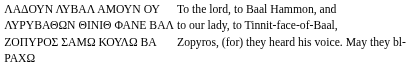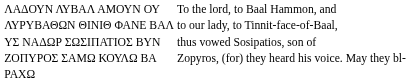+ row: ΥΣ ΝΑΔΩΡ ΣΩΣΙΠΑΤΙΟΣ ΒΥΝ | thus vowed Sosipatios, son of
